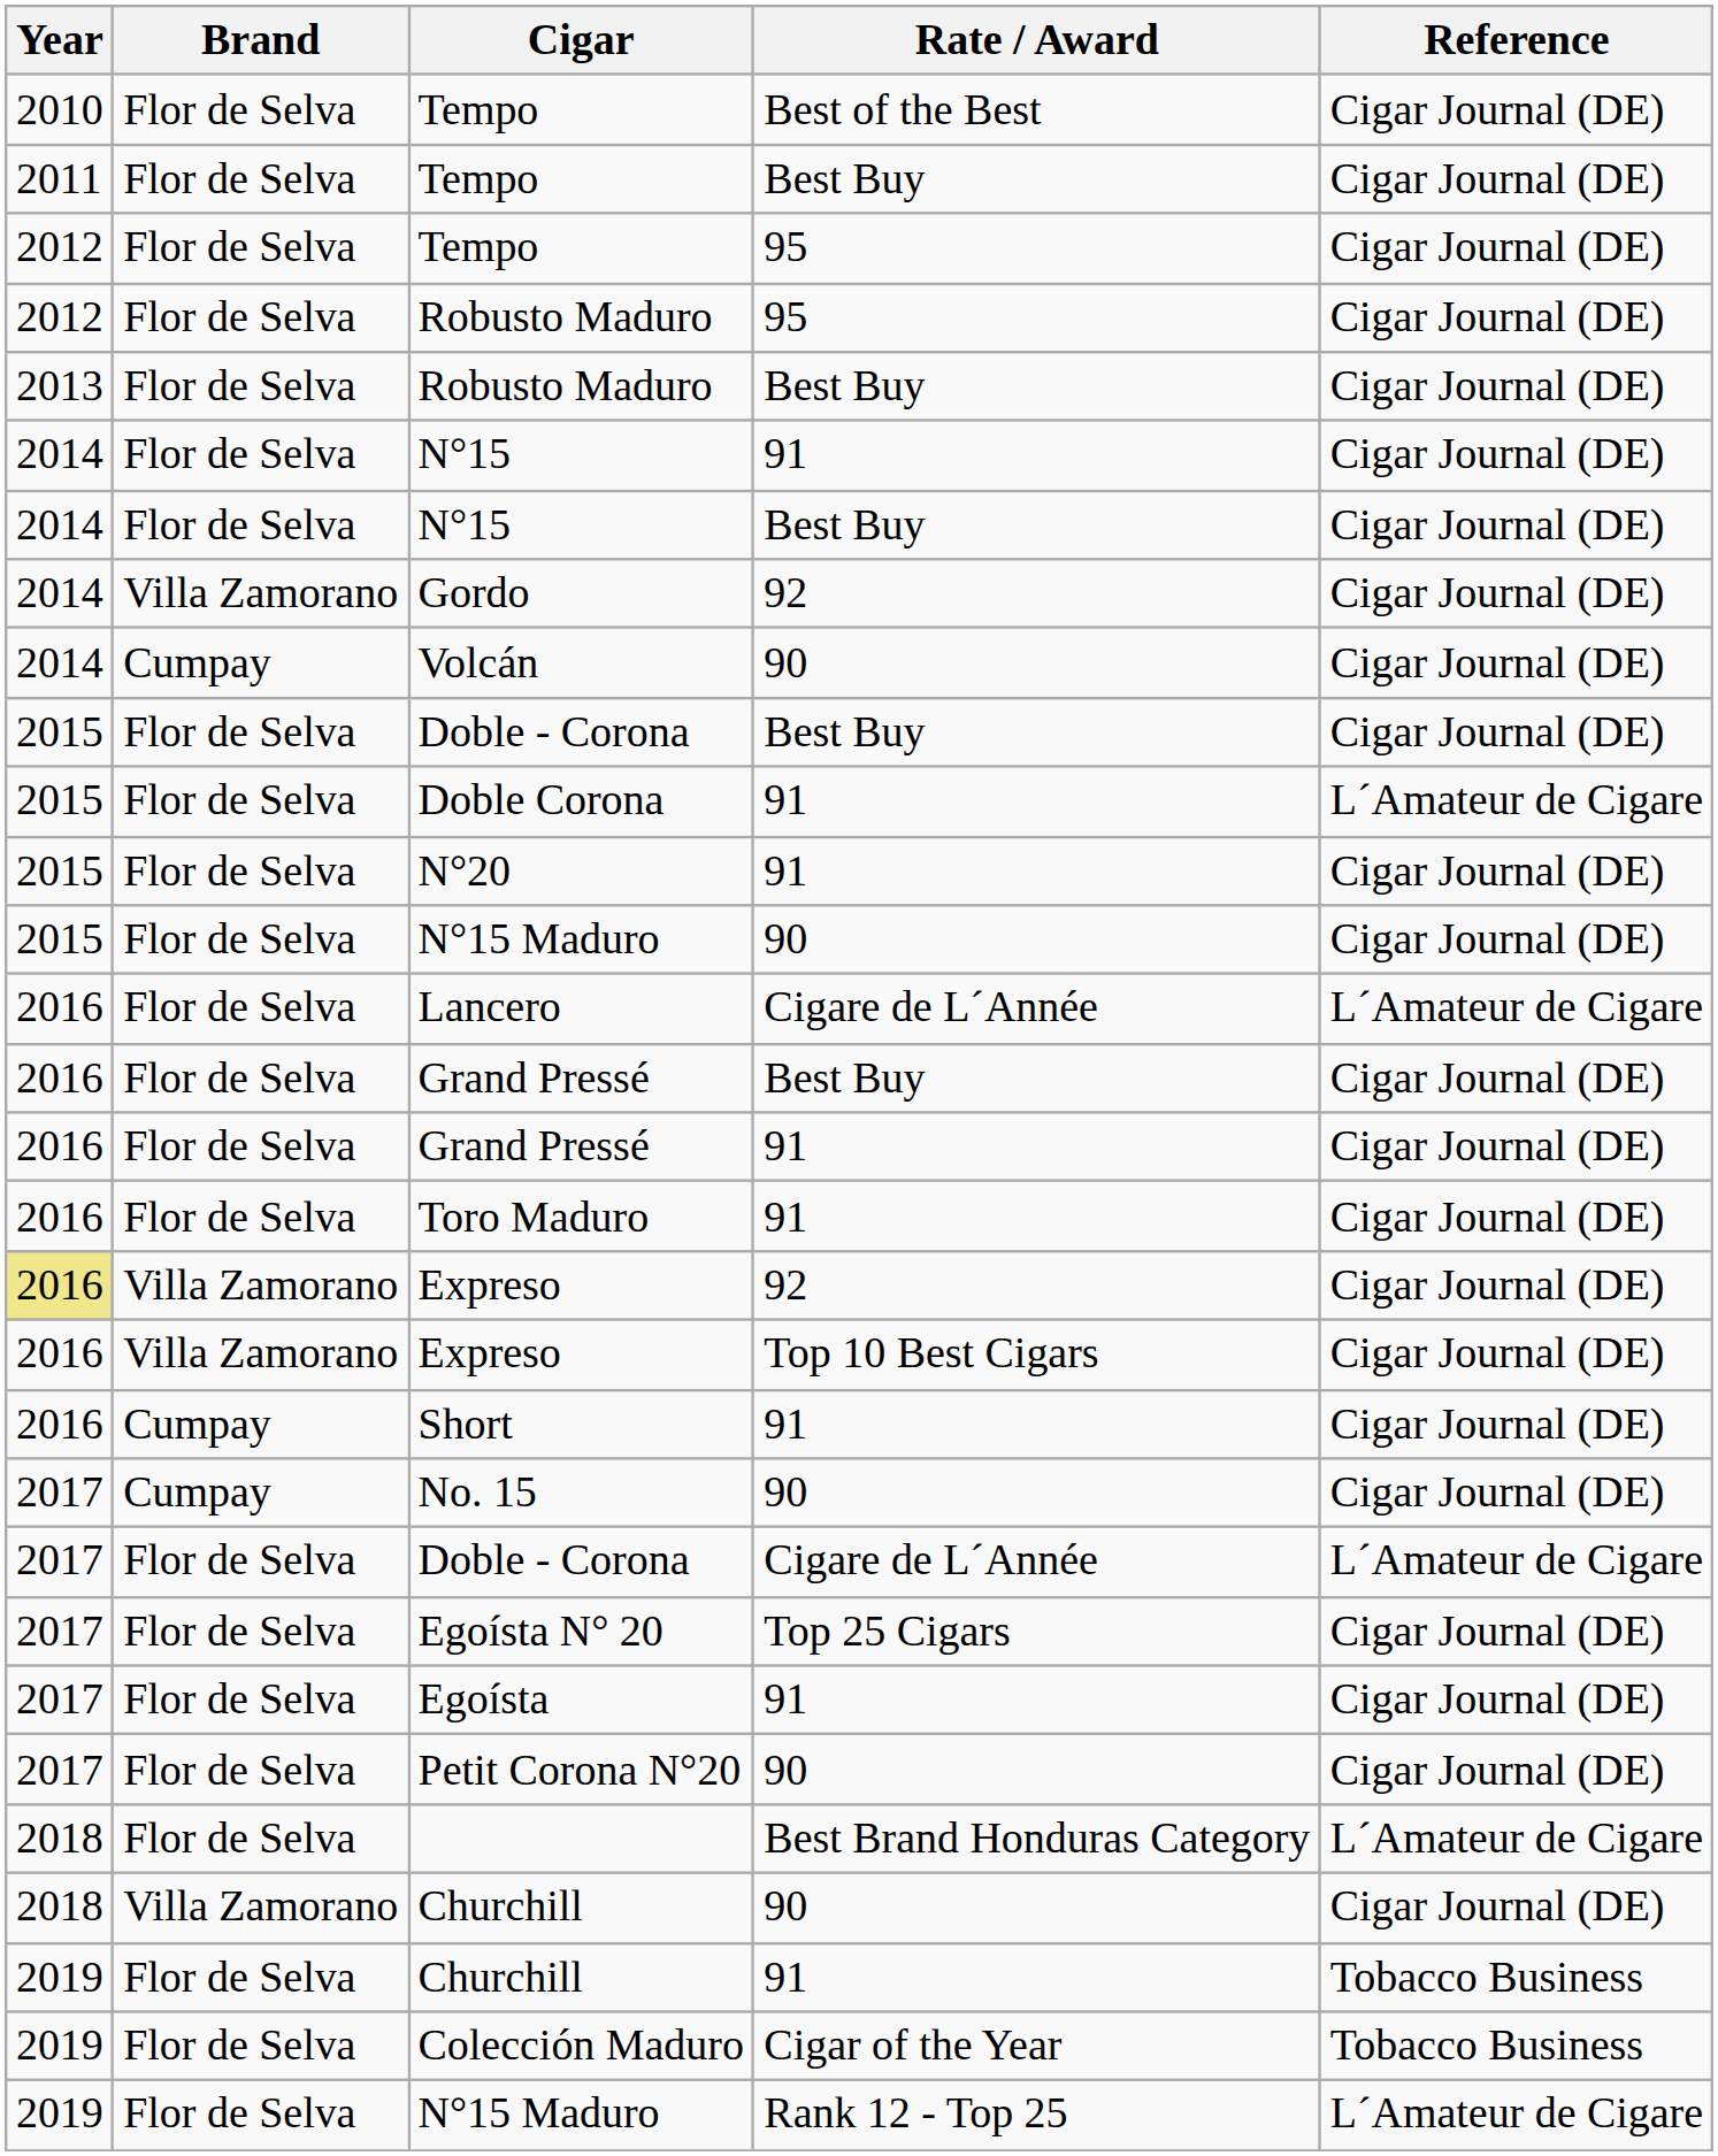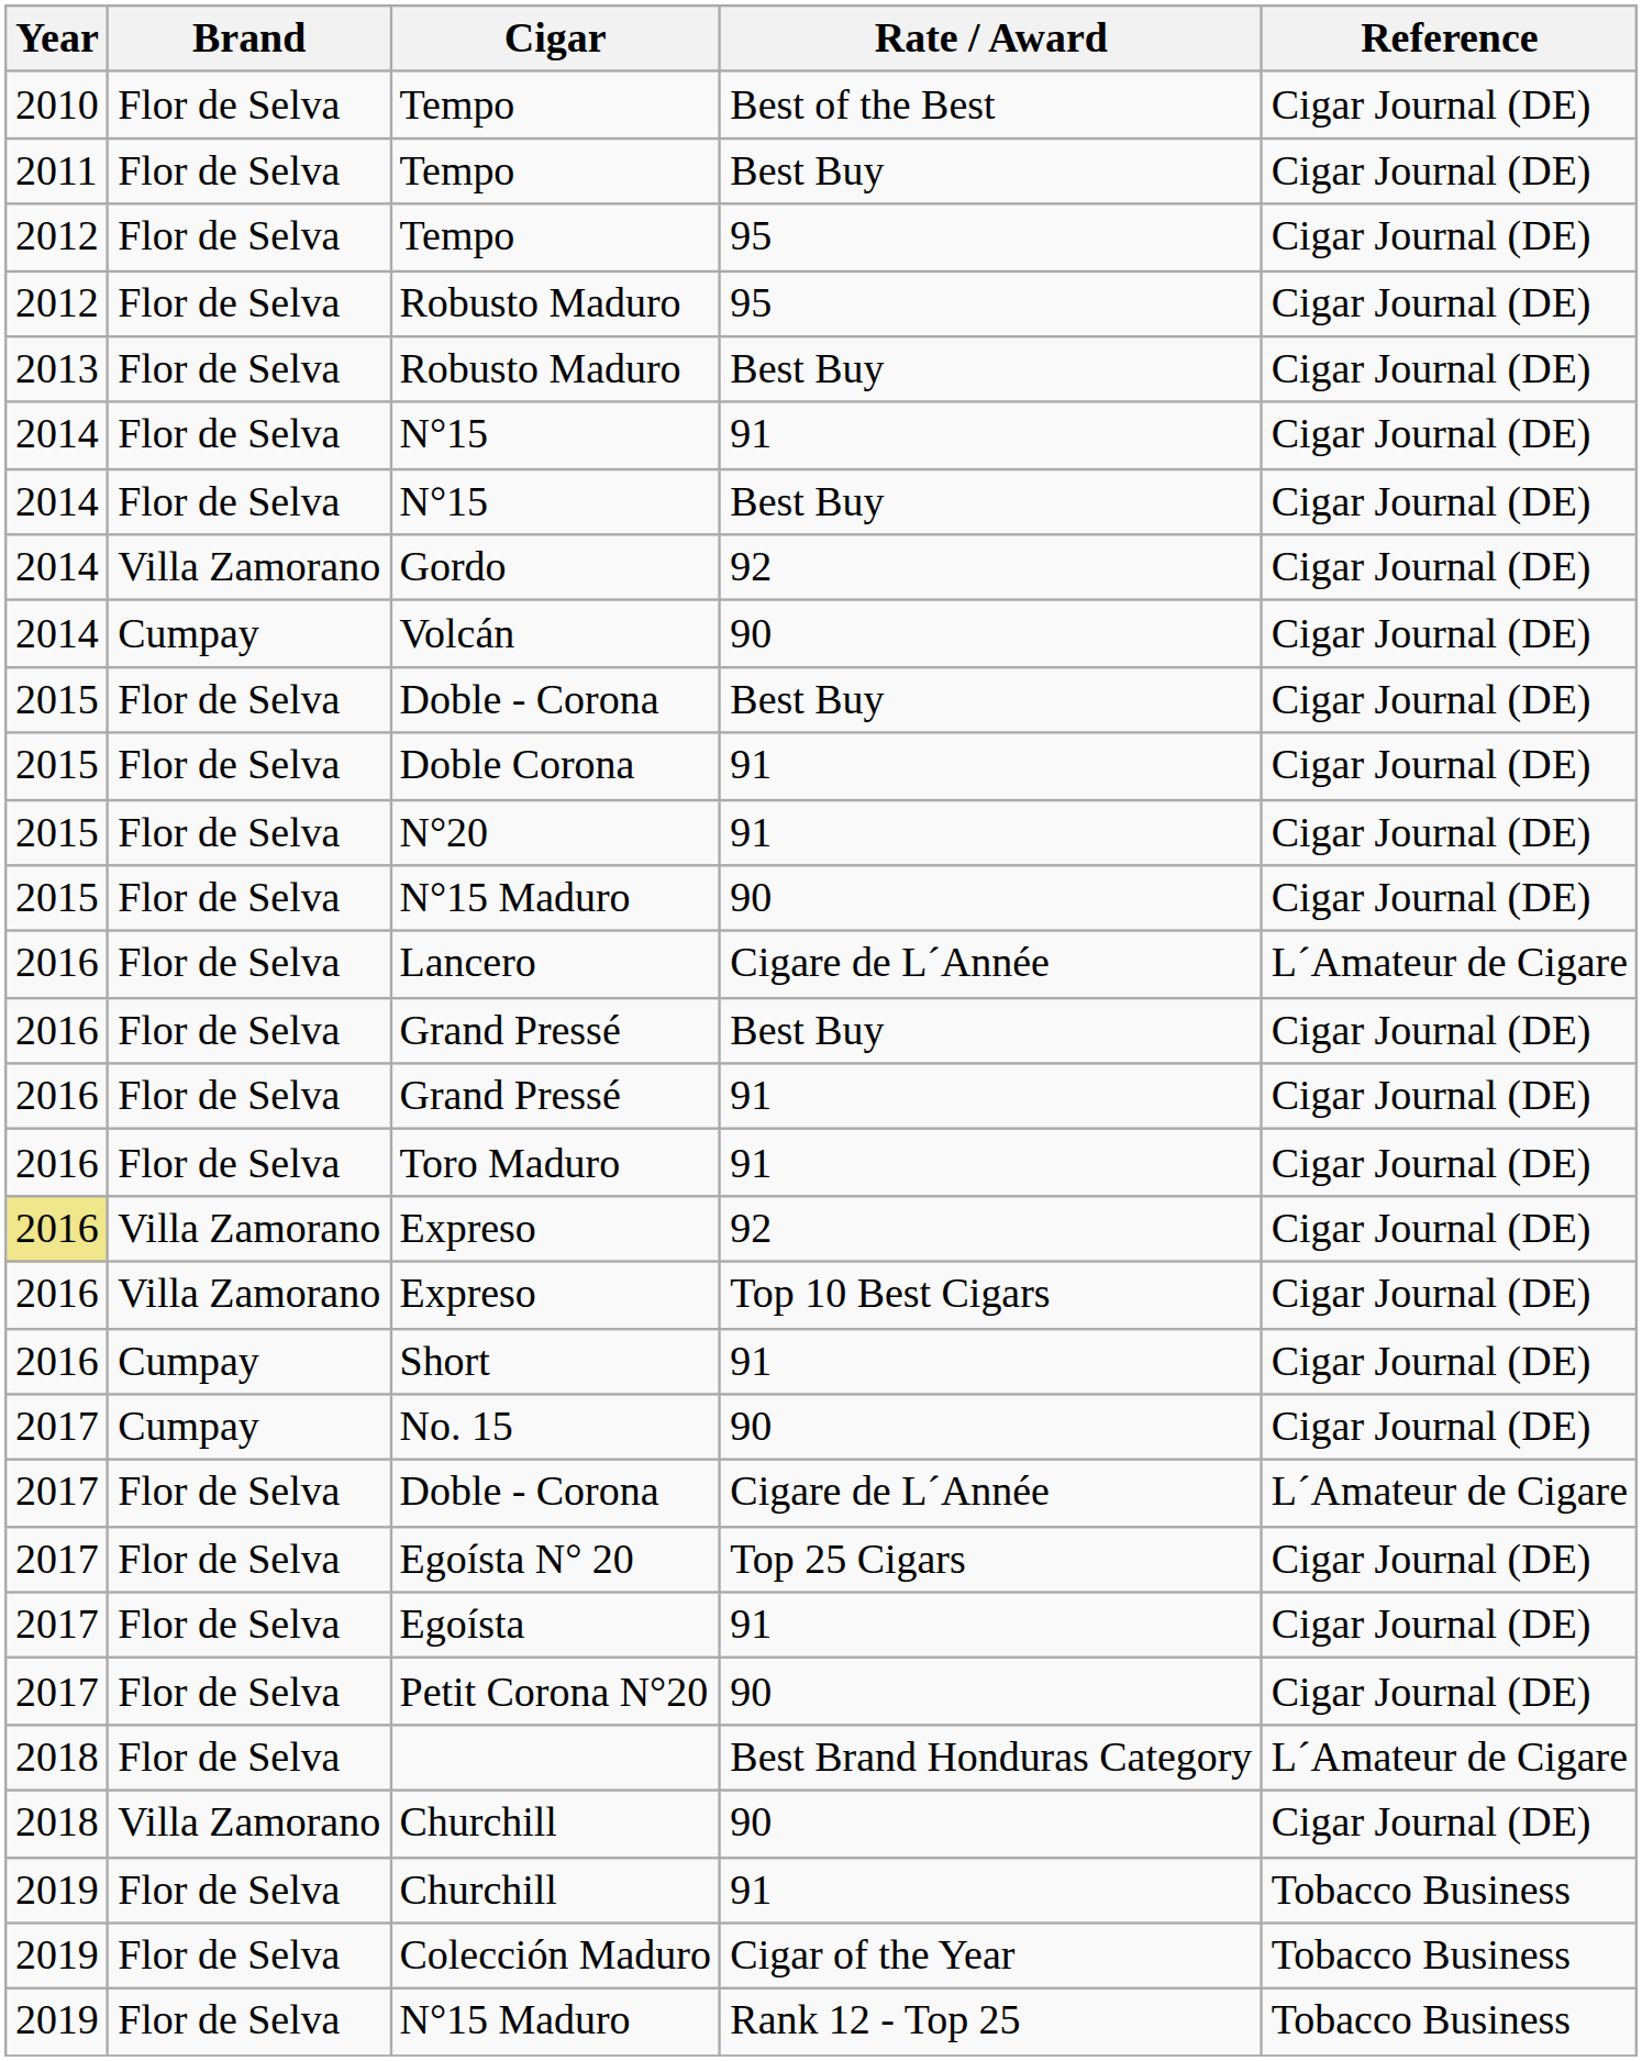Doble Corona | Reference: L´Amateur de Cigare -> Cigar Journal (DE)
N°15 Maduro / Rank 12 - Top 25 | Reference: L´Amateur de Cigare -> Tobacco Business
